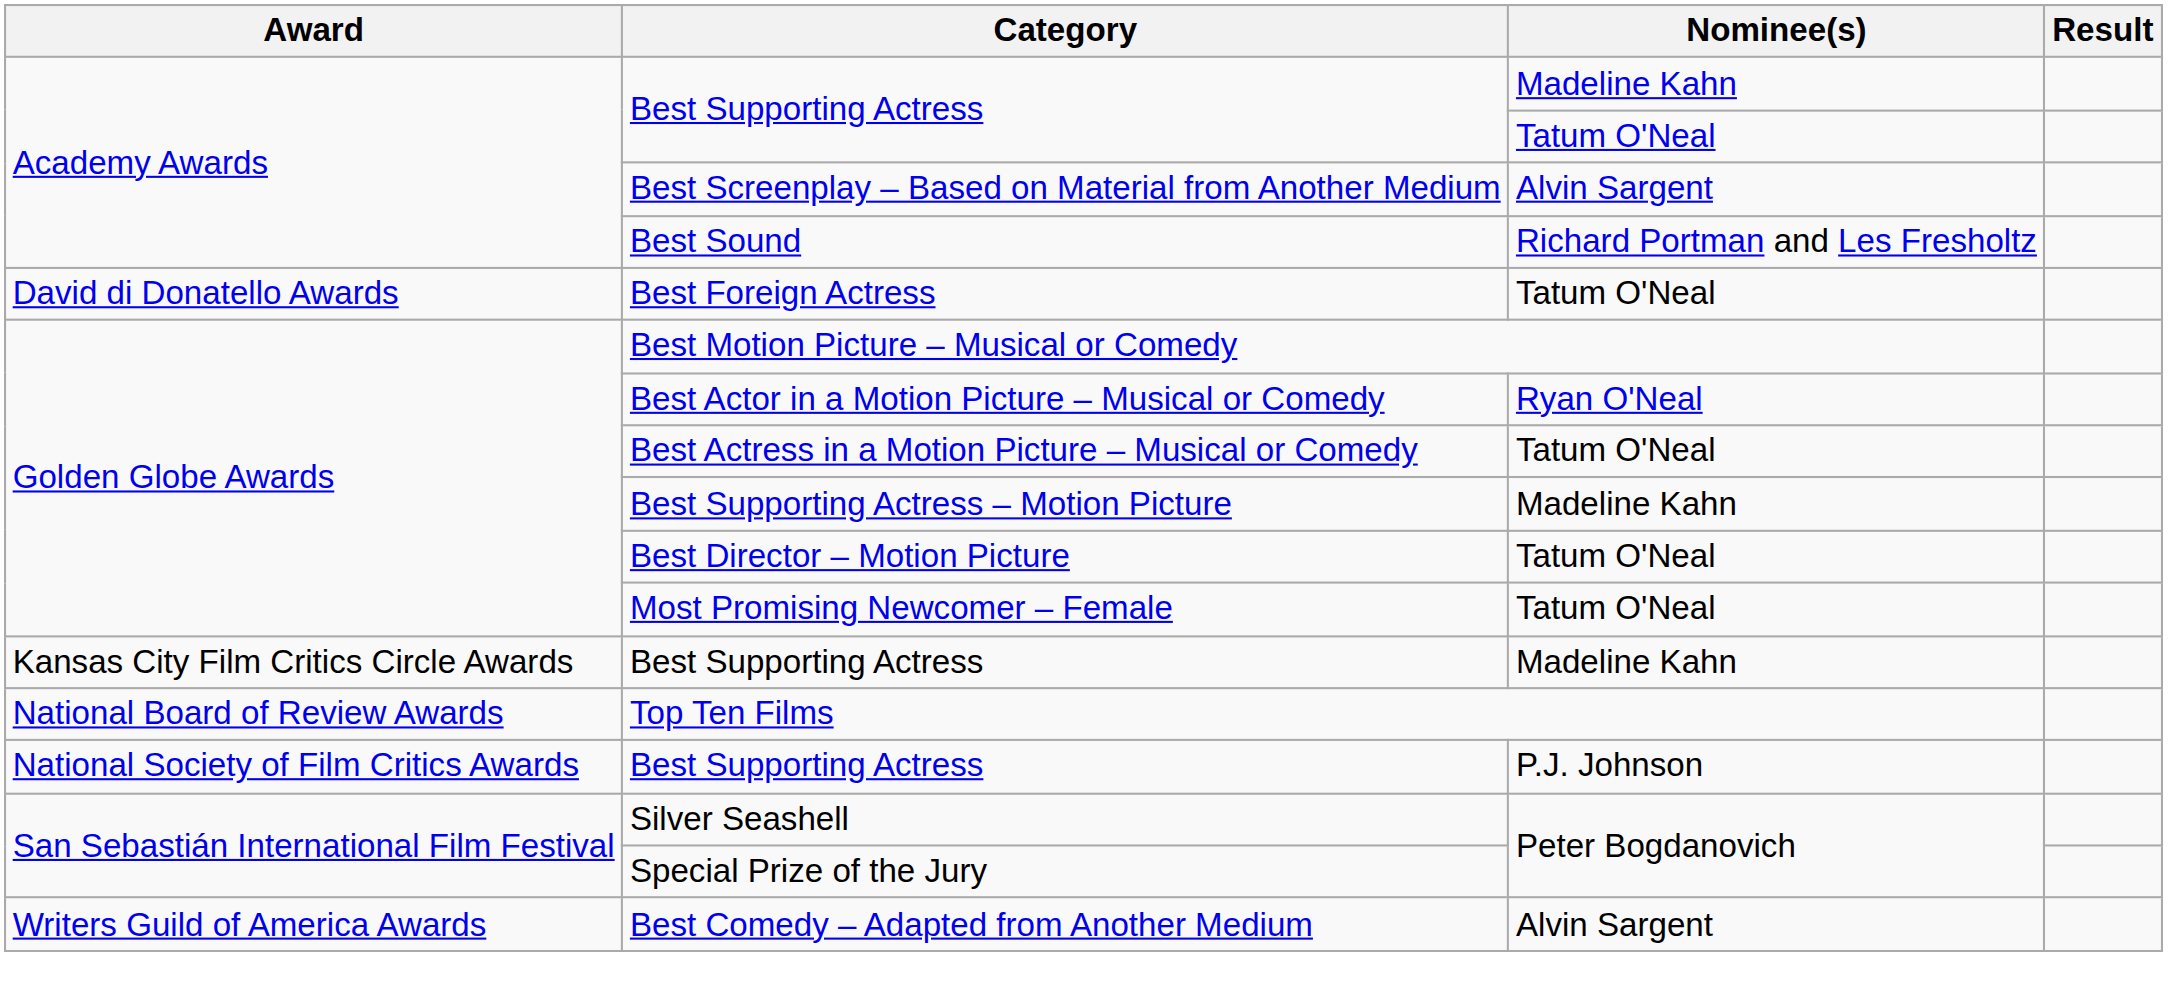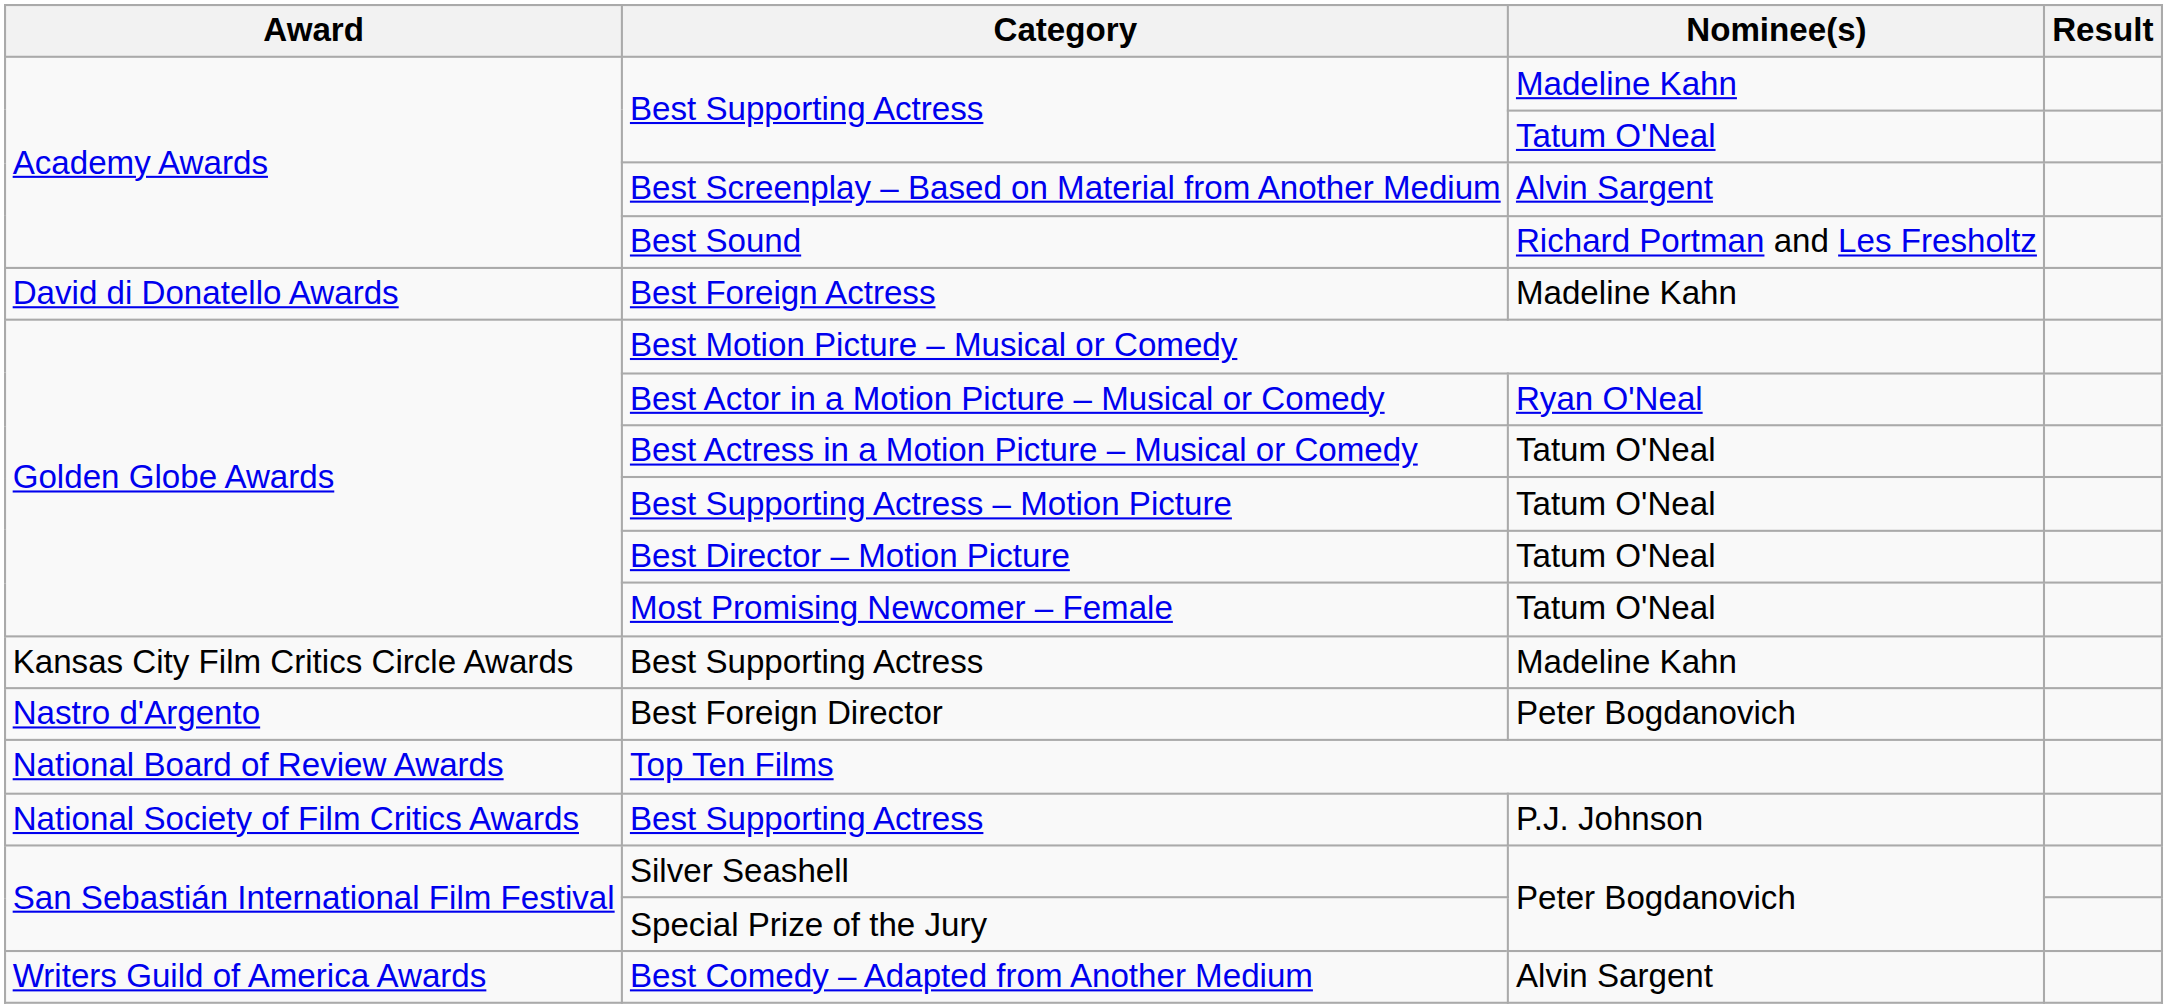Best Foreign Actress | Nominee(s): Tatum O'Neal -> Madeline Kahn
Best Supporting Actress – Motion Picture | Nominee(s): Madeline Kahn -> Tatum O'Neal
+ row: Nastro d'Argento | Best Foreign Director | Peter Bogdanovich
